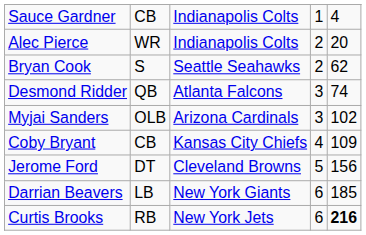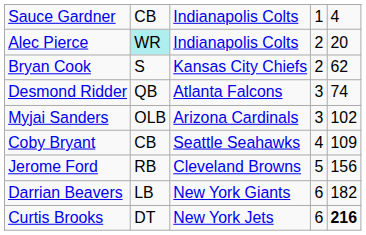Alec Pierce | column 2: no background -> paleturquoise background
Bryan Cook | column 3: Seattle Seahawks -> Kansas City Chiefs
Coby Bryant | column 3: Kansas City Chiefs -> Seattle Seahawks
Jerome Ford | column 2: DT -> RB
Darrian Beavers | column 5: 185 -> 182
Curtis Brooks | column 2: RB -> DT
